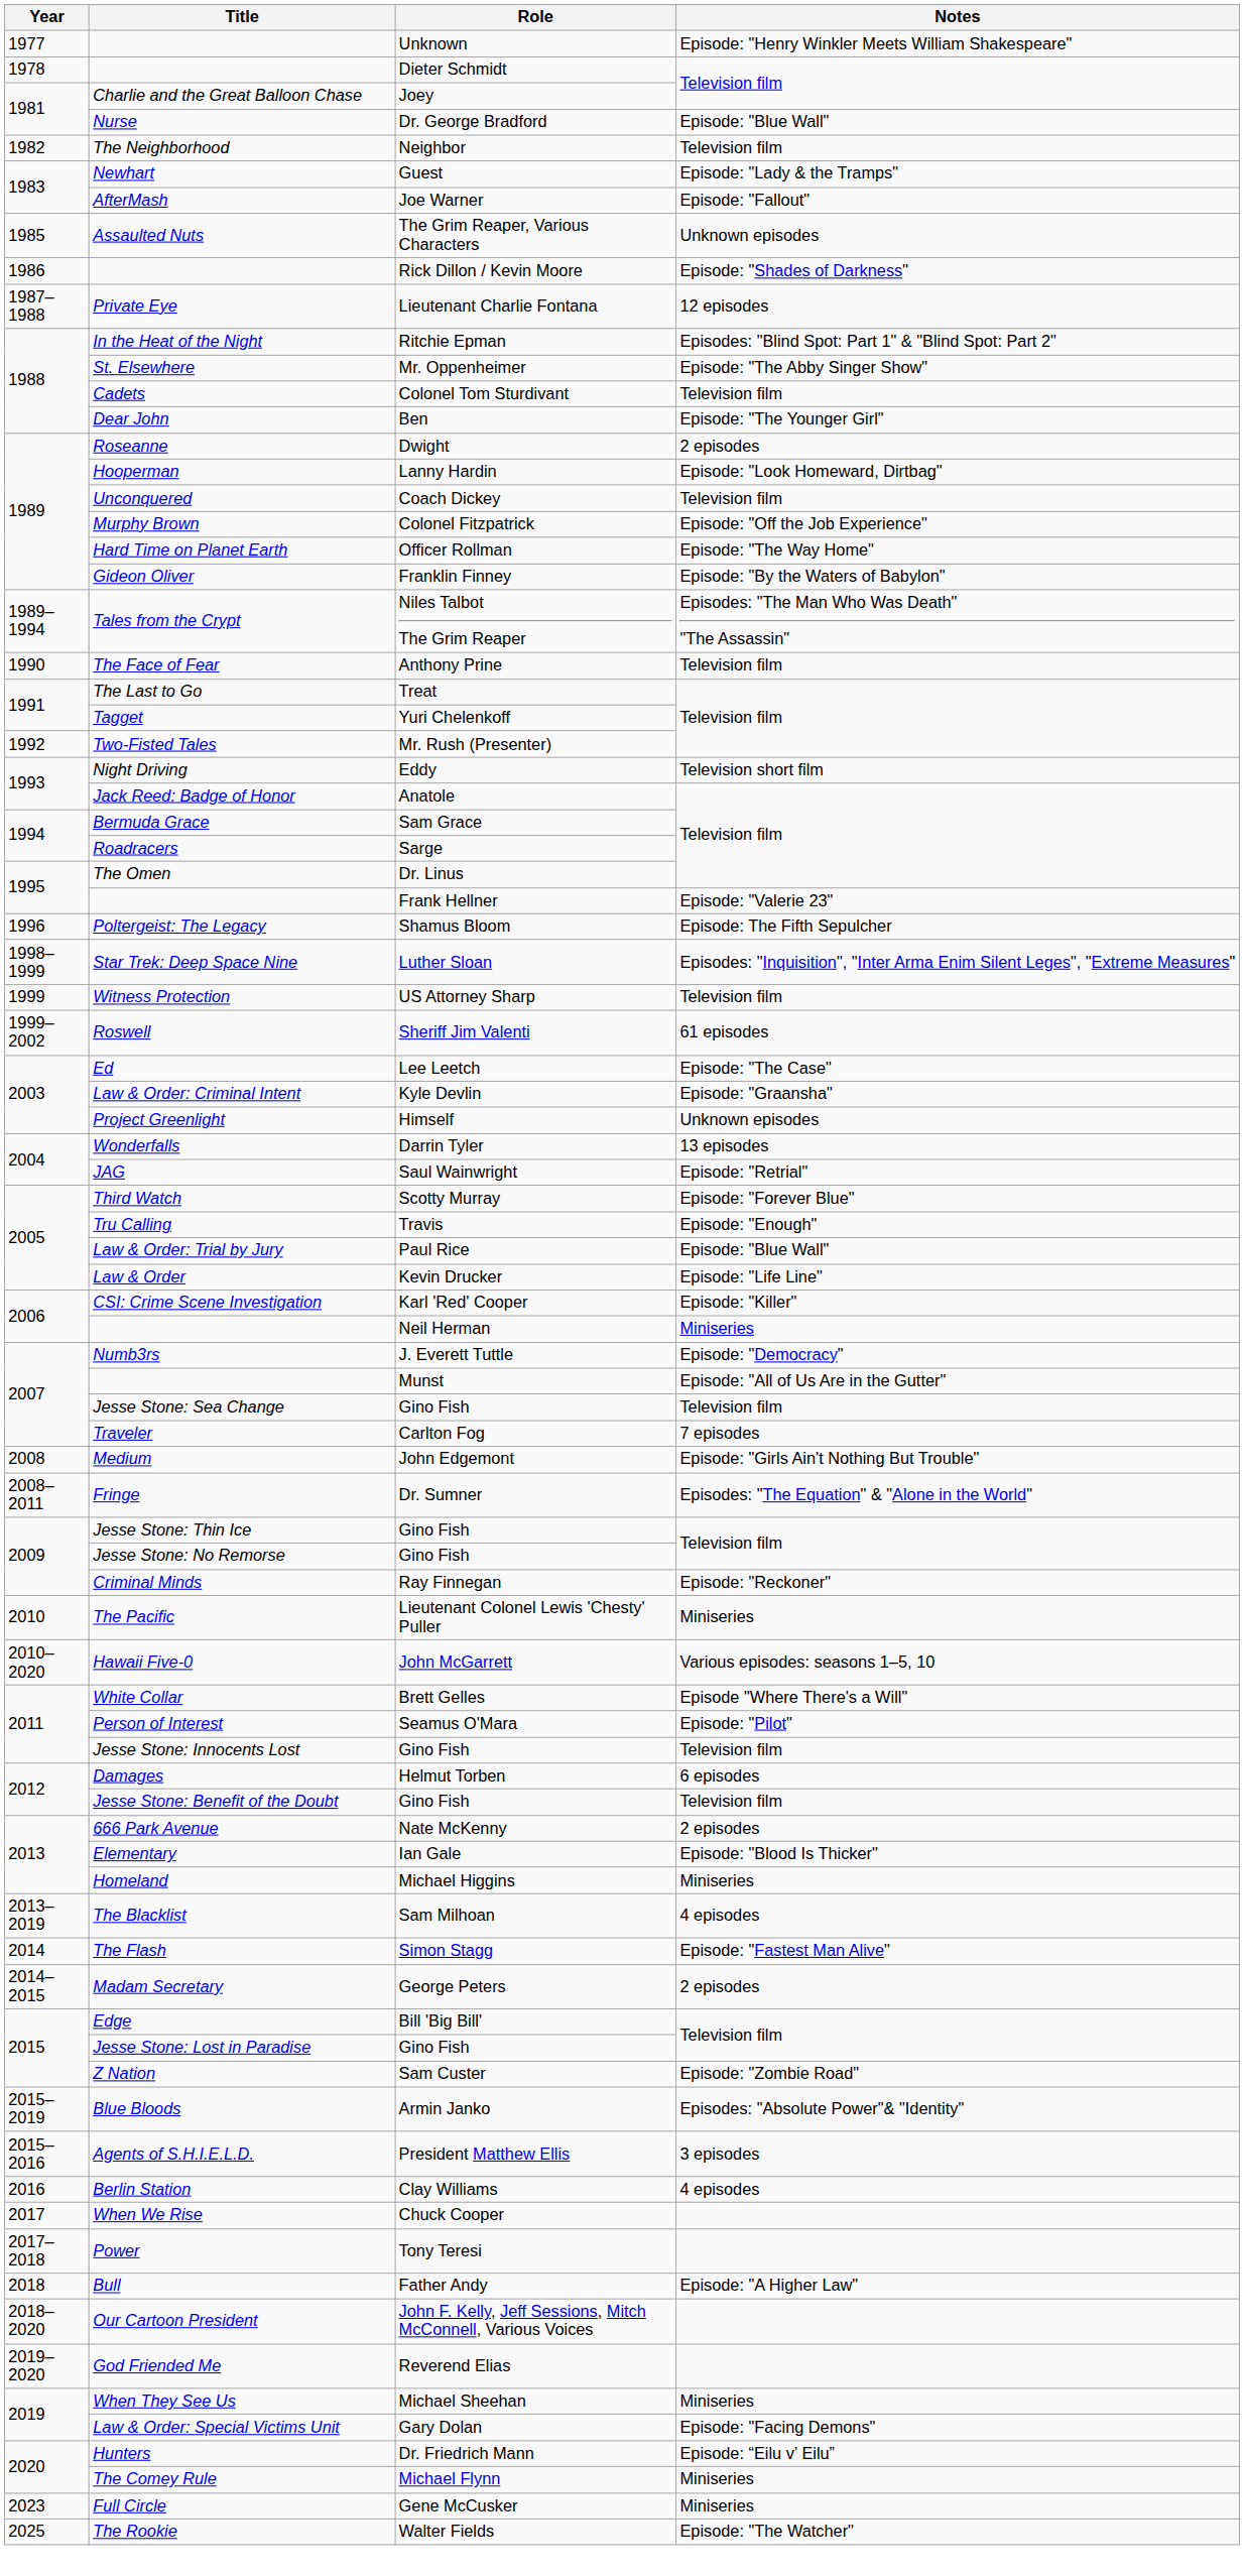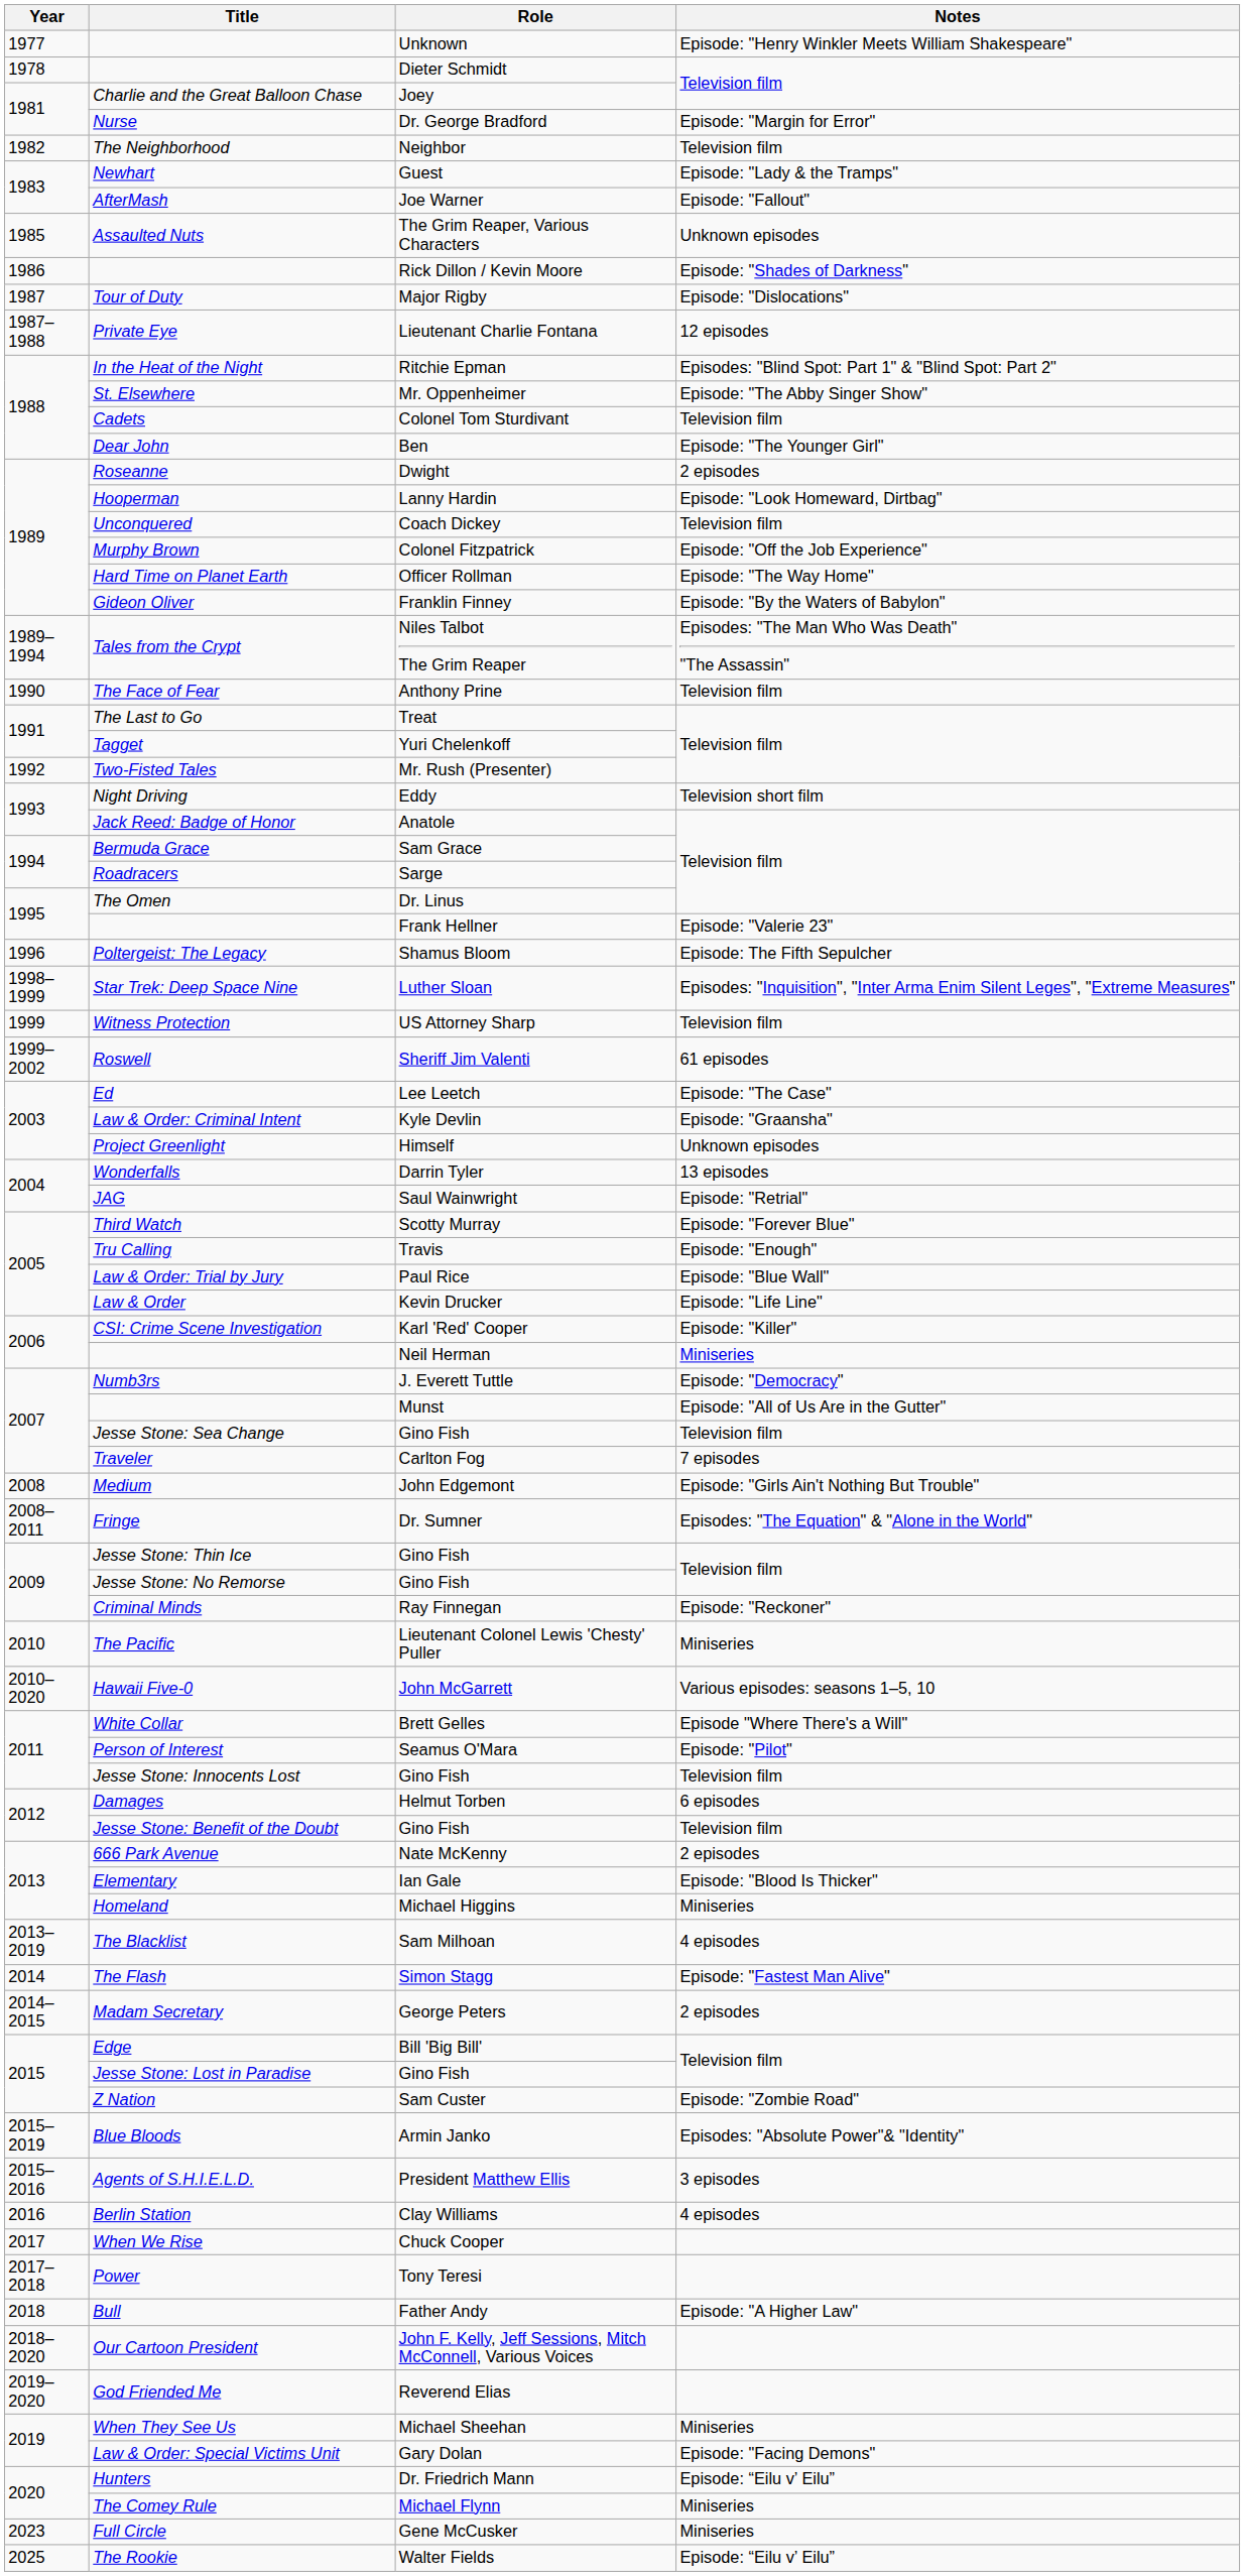Nurse | Notes: Episode: "Blue Wall" -> Episode: "Margin for Error"
+ row: 1987 | Tour of Duty | Major Rigby | Episode: "Dislocations"
The Rookie | Notes: Episode: "The Watcher" -> Episode: “Eilu v’ Eilu”
